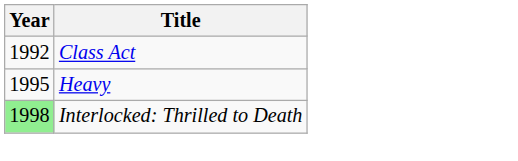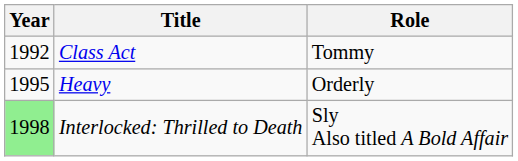+ column: Role | Tommy | Orderly | Sly Also titled A Bold Affair
